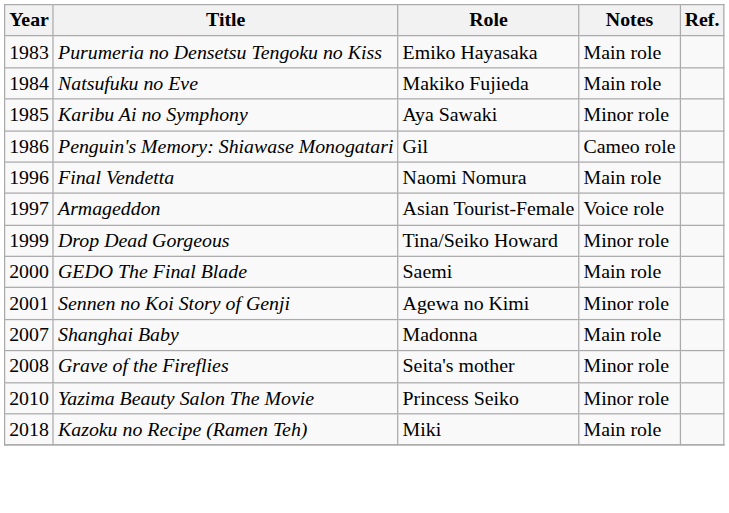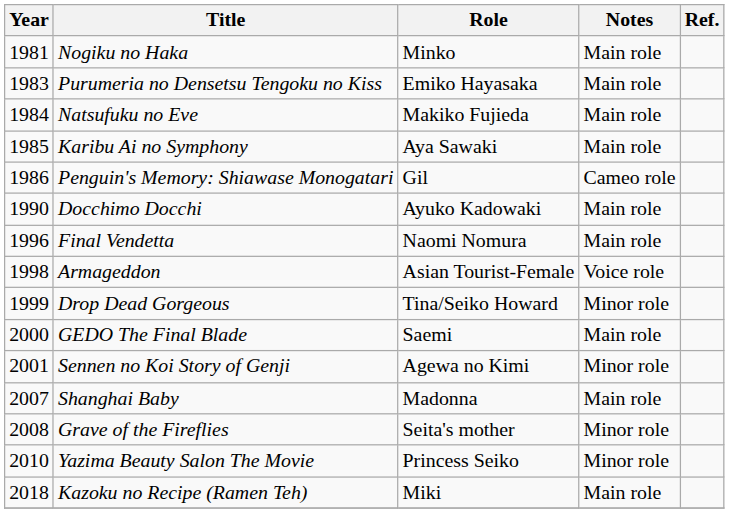+ row: 1981 | Nogiku no Haka | Minko | Main role
Karibu Ai no Symphony | Notes: Minor role -> Main role
+ row: 1990 | Docchimo Docchi | Ayuko Kadowaki | Main role
Armageddon | Year: 1997 -> 1998
